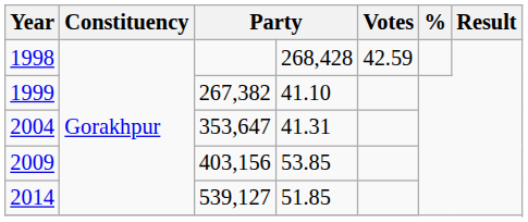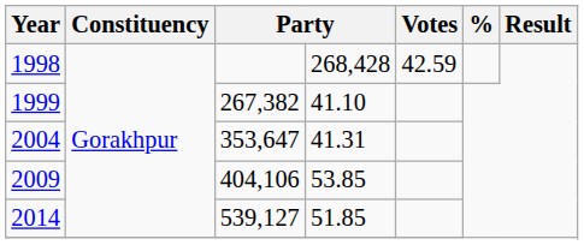2009 | column 3: 403,156 -> 404,106
